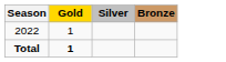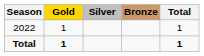+ column: Total | 1 | 1
